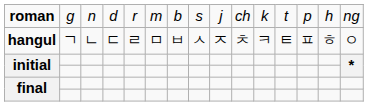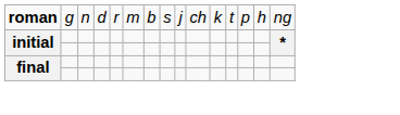- row: hangul | ㄱ | ㄴ | ㄷ | ㄹ | ㅁ | ㅂ | ㅅ | ㅈ | ㅊ | ㅋ | ㅌ | ㅍ | ㅎ | ㅇ
